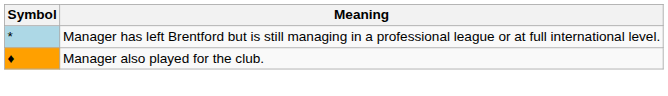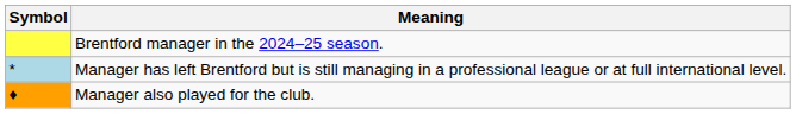+ row: Brentford manager in the 2024–25 season.
